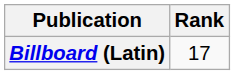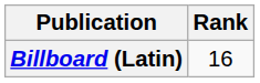Billboard (Latin) | Rank: 17 -> 16
